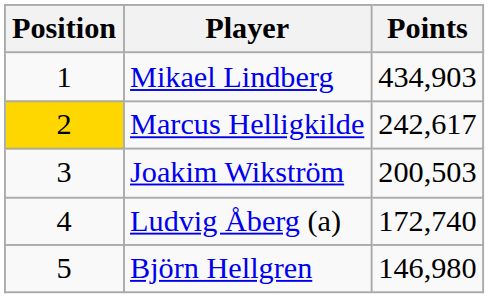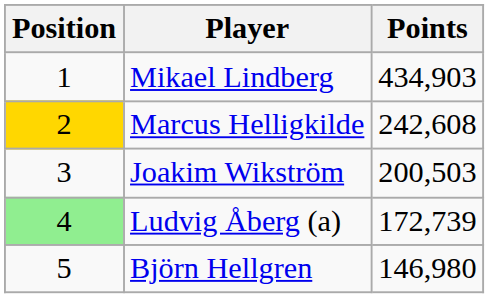Marcus Helligkilde | Points: 242,617 -> 242,608
Ludvig Åberg (a) | Position: no background -> lightgreen background
Ludvig Åberg (a) | Points: 172,740 -> 172,739
